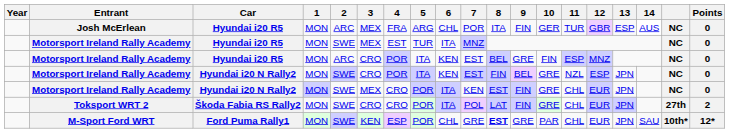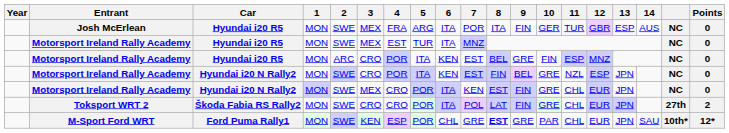Josh McErlean | 2: ARC -> SWE
Josh McErlean | 6: CHL -> ITA
